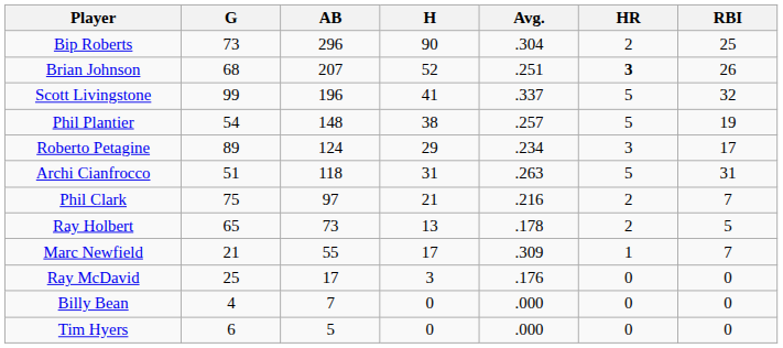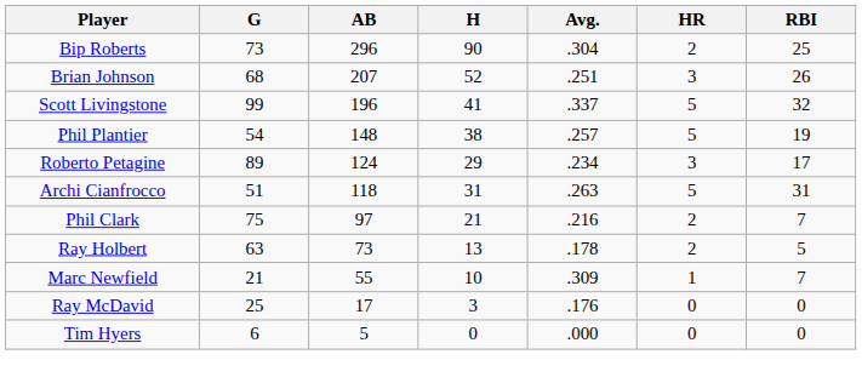Brian Johnson | HR: bold -> normal
Ray Holbert | G: 65 -> 63
Marc Newfield | H: 17 -> 10
- row: Billy Bean | 4 | 7 | 0 | .000 | 0 | 0
